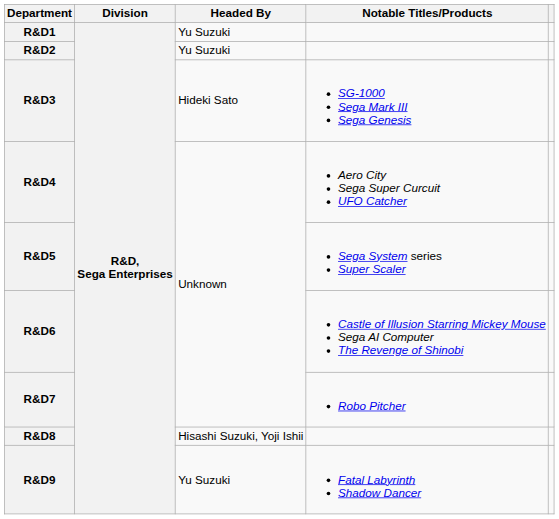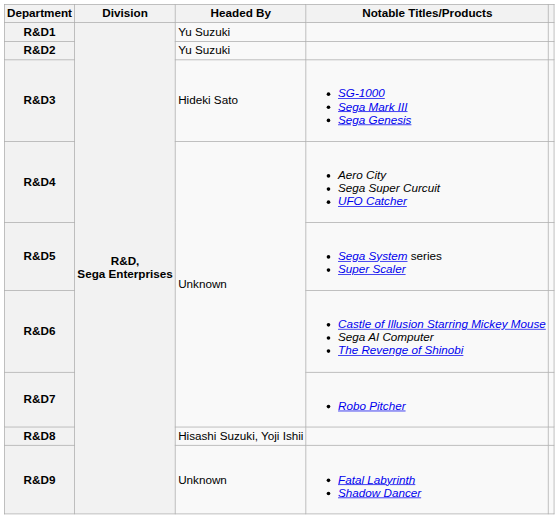R&D9 | Headed By: Yu Suzuki -> Unknown
